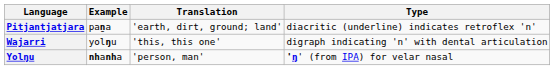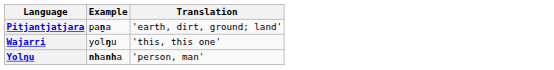- column: Type | diacritic (underline) indicates retroflex 'n' | digraph indicating 'n' with dental articulation | 'ŋ' (from IPA) for velar nasal
